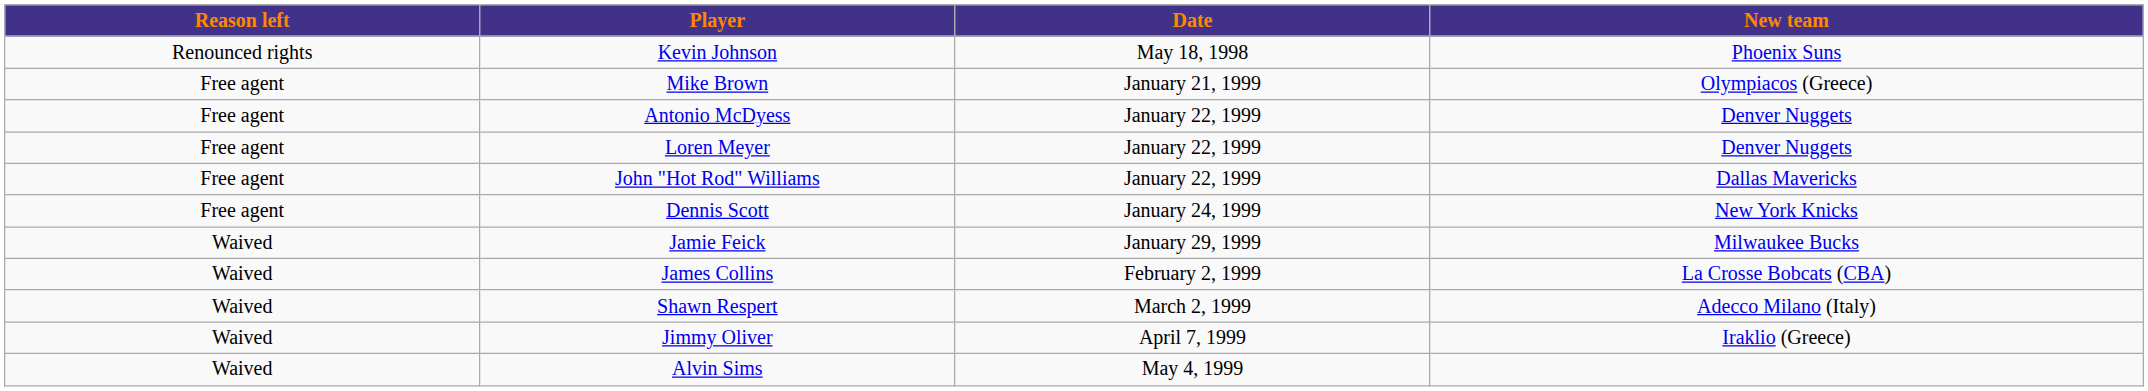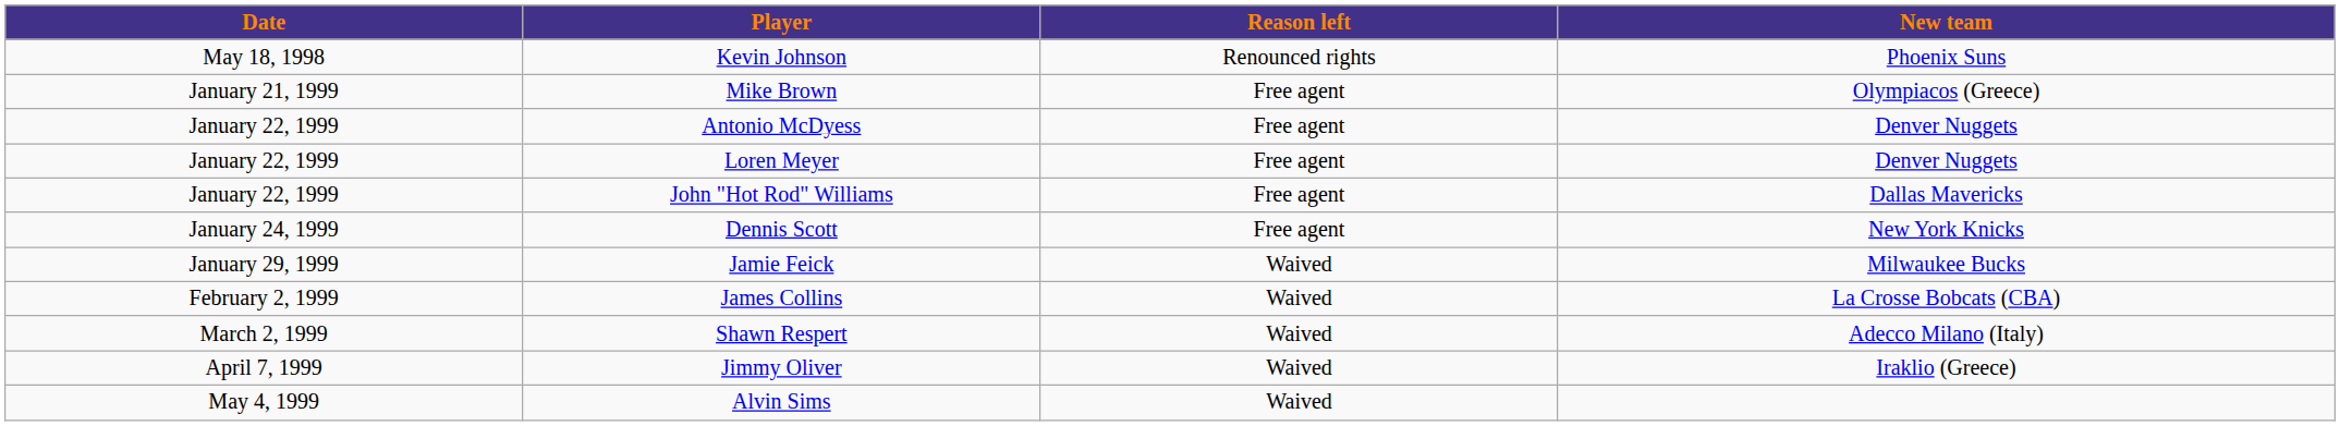columns swapped: Date <-> Reason left
